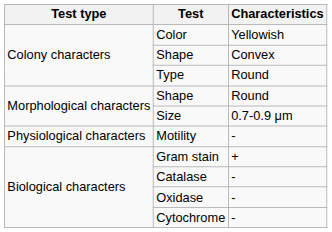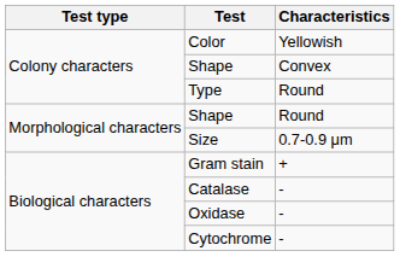- row: Physiological characters | Motility | -
